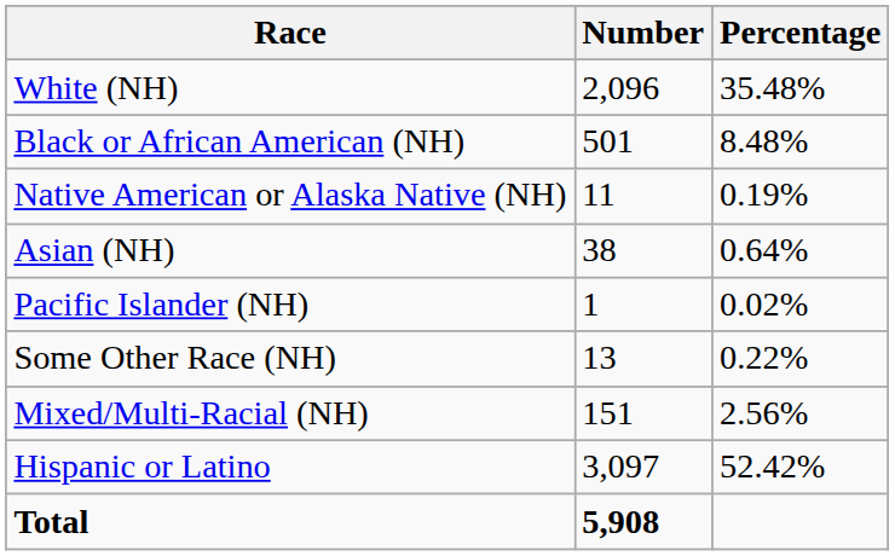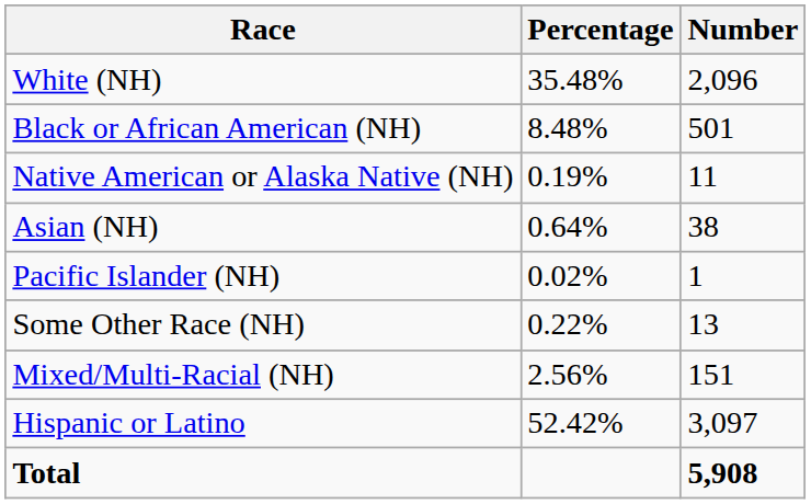columns swapped: Number <-> Percentage
